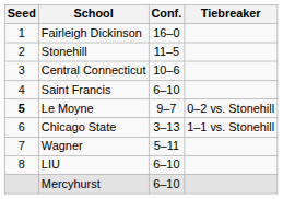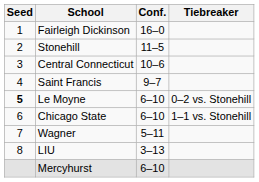Saint Francis | Conf.: 6–10 -> 9–7
Le Moyne | Conf.: 9–7 -> 6–10
Chicago State | Conf.: 3–13 -> 6–10
LIU | Conf.: 6–10 -> 3–13
